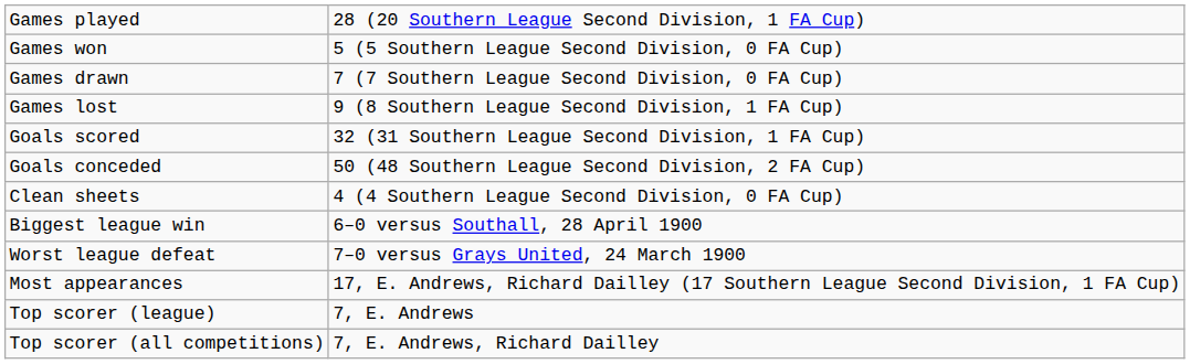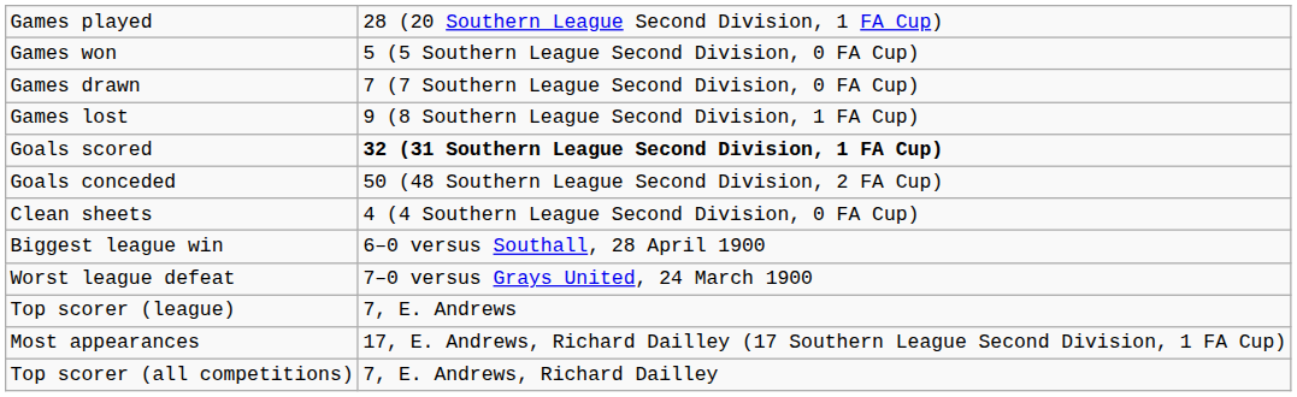Goals scored | column 2: normal -> bold
rows swapped: Most appearances <-> Top scorer (league)
